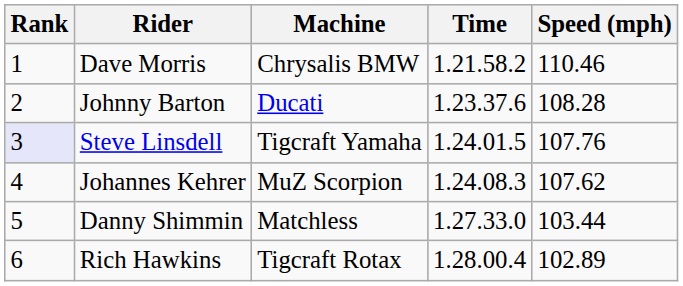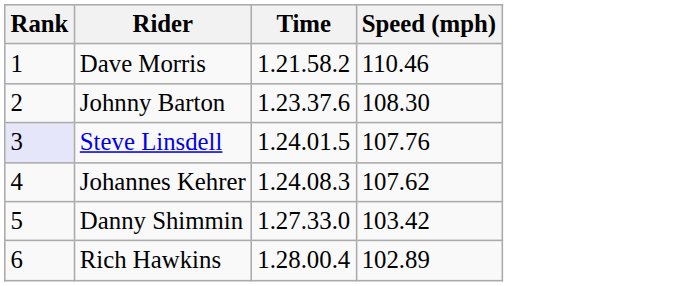- column: Machine | Chrysalis BMW | Ducati | Tigcraft Yamaha | MuZ Scorpion | Matchless | Tigcraft Rotax
Johnny Barton | Speed (mph): 108.28 -> 108.30
Danny Shimmin | Speed (mph): 103.44 -> 103.42
